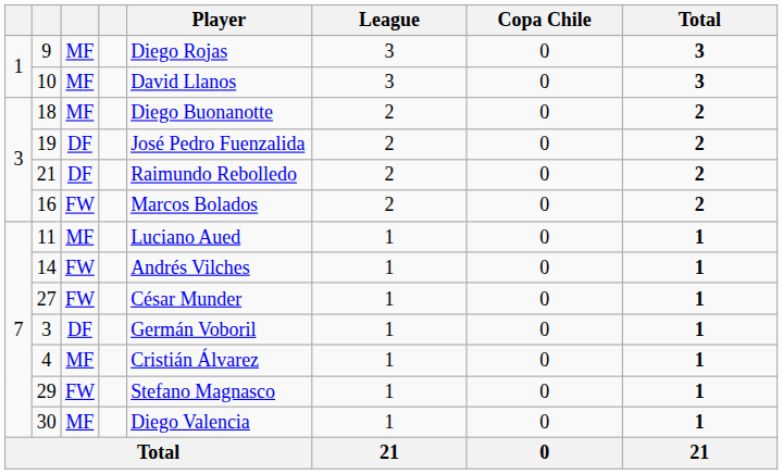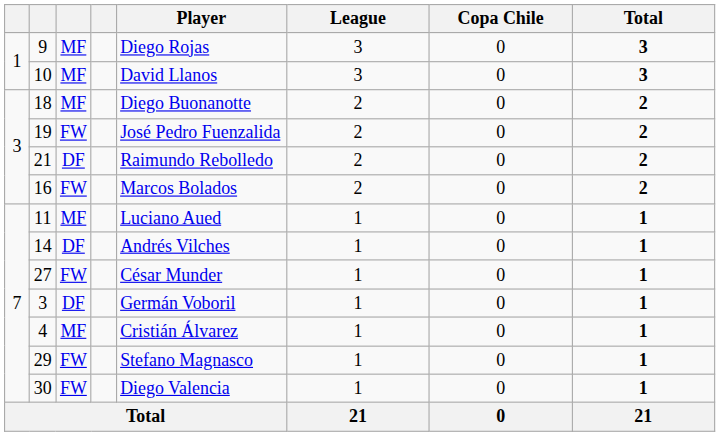19 | column 3: DF -> FW
14 | column 3: FW -> DF
30 | column 3: MF -> FW
